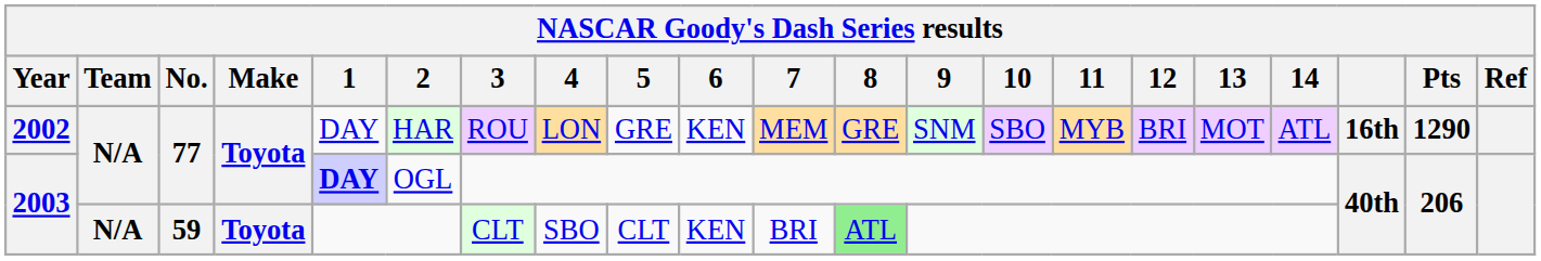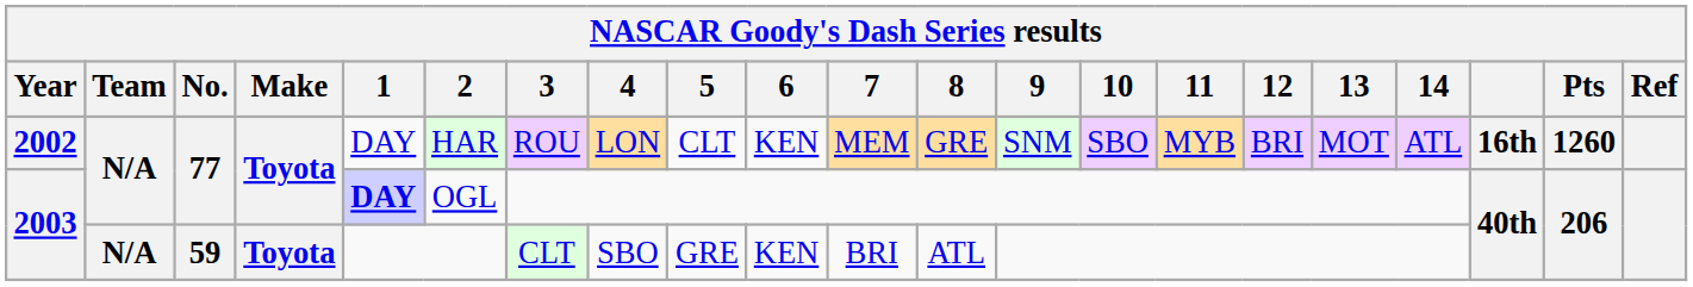2002 | 5: GRE -> CLT
2002 | Pts: 1290 -> 1260
2003 / 59 | 5: CLT -> GRE
2003 / 59 | 8: lightgreen background -> no background
